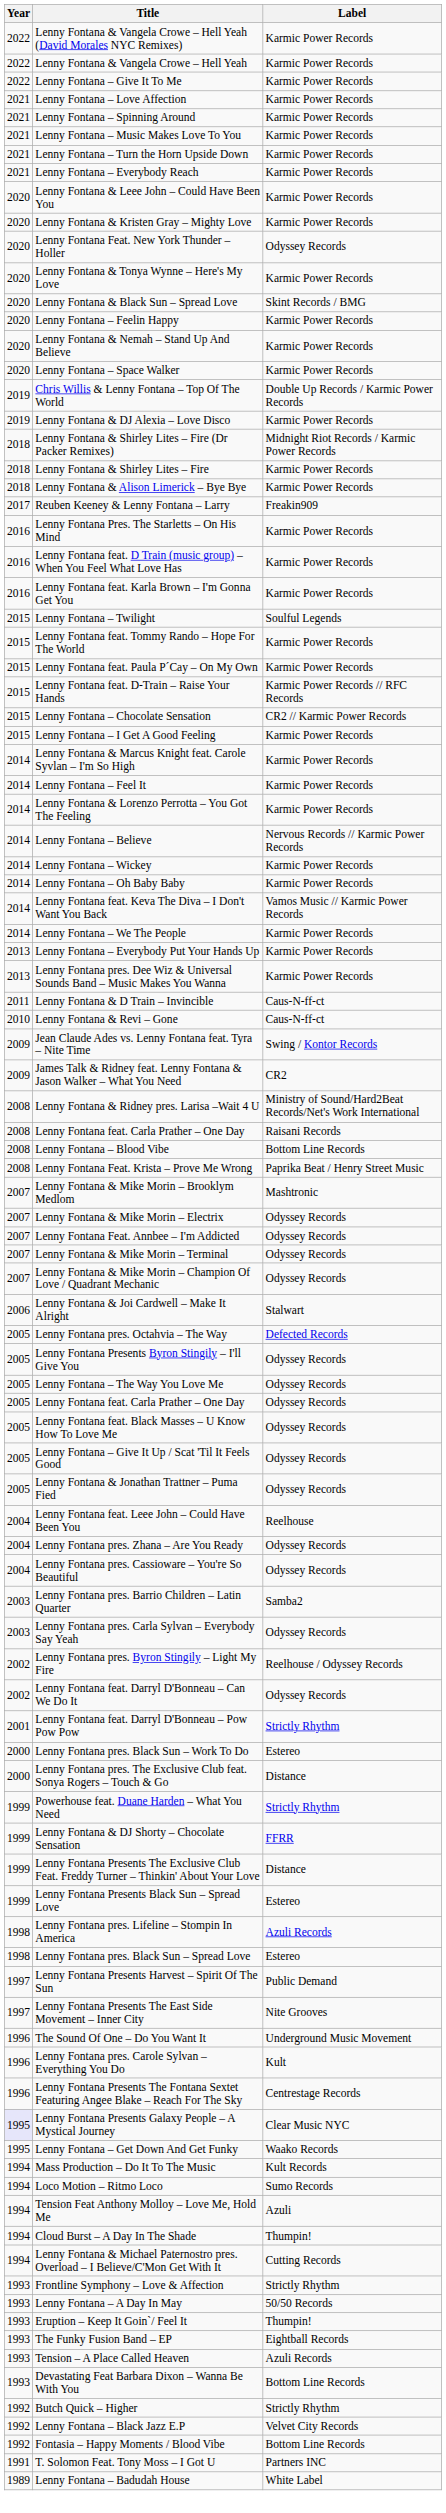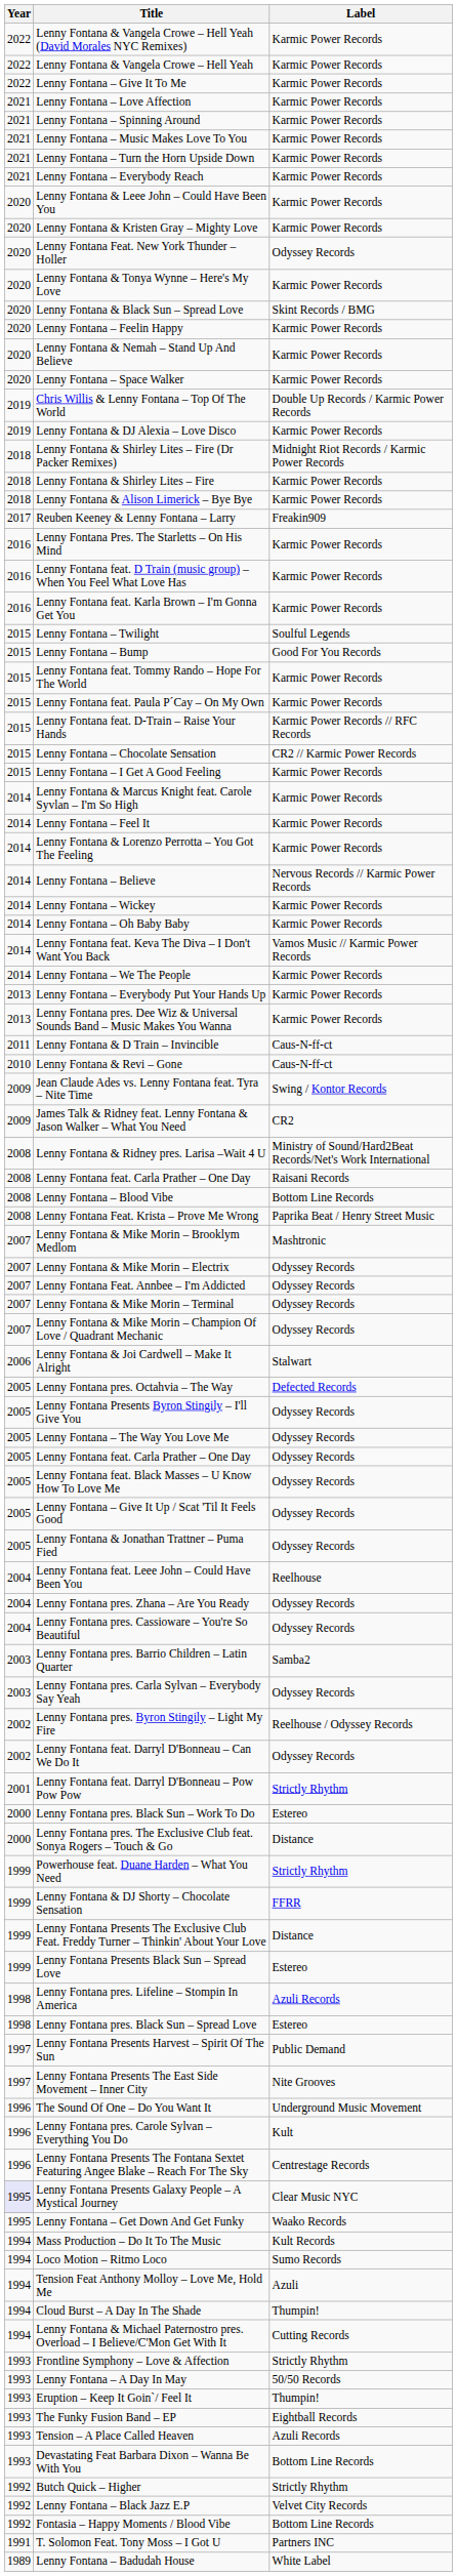+ row: 2015 | Lenny Fontana – Bump | Good For You Records
